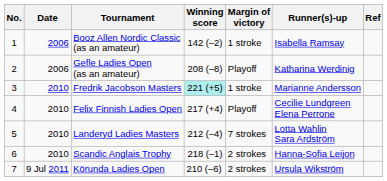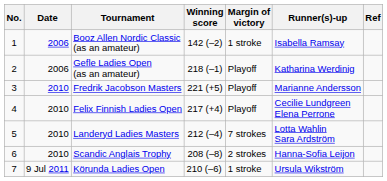Gefle Ladies Open (as an amateur) | Winning score: 208 (–8) -> 218 (–1)
Fredrik Jacobson Masters | Winning score: paleturquoise background -> no background
Fredrik Jacobson Masters | Margin of victory: 1 stroke -> Playoff
Scandic Anglais Trophy | Winning score: 218 (–1) -> 208 (–8)
Körunda Ladies Open | Margin of victory: 2 strokes -> 1 stroke
